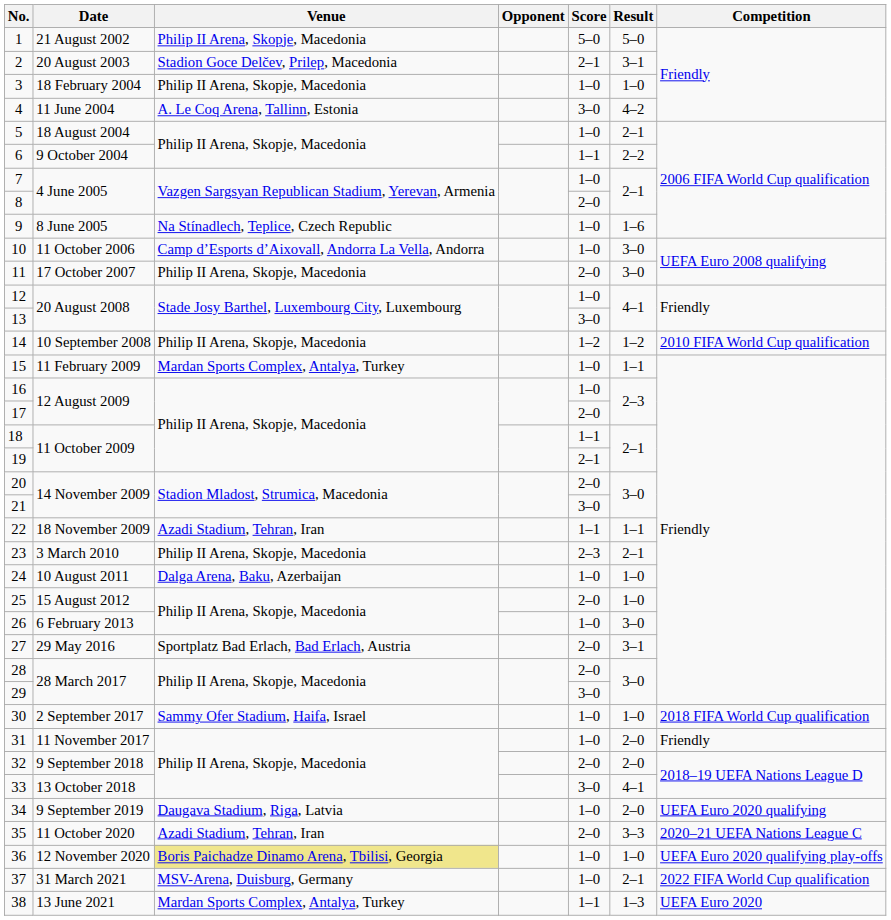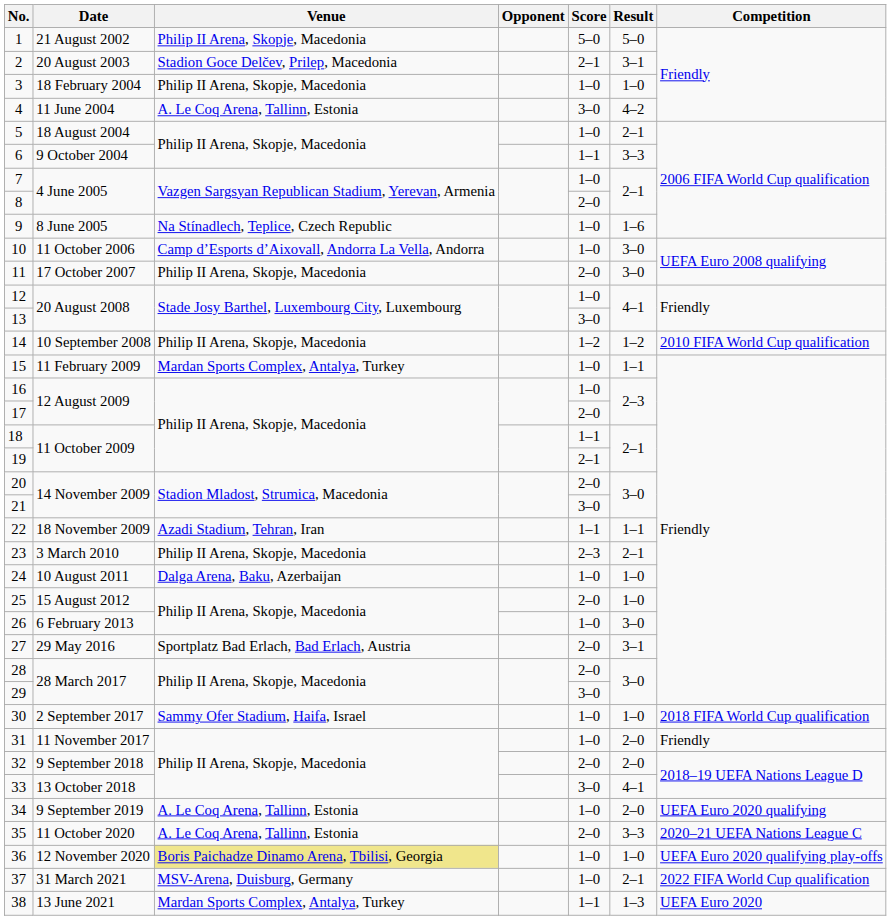6 | Result: 2–2 -> 3–3
34 | Venue: Daugava Stadium, Riga, Latvia -> A. Le Coq Arena, Tallinn, Estonia
35 | Venue: Azadi Stadium, Tehran, Iran -> A. Le Coq Arena, Tallinn, Estonia
